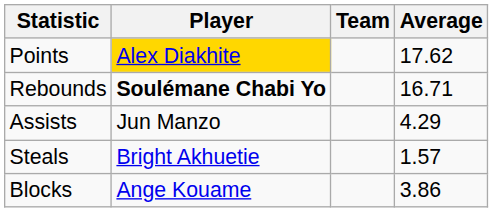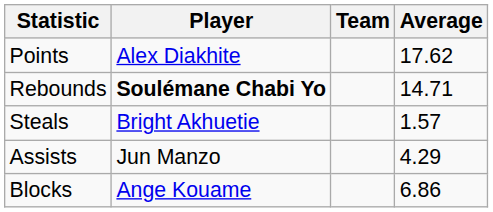Points | Player: gold background -> no background
Rebounds | Average: 16.71 -> 14.71
rows swapped: Assists <-> Steals
Blocks | Average: 3.86 -> 6.86
